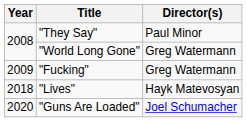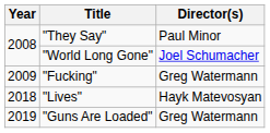"World Long Gone" | Director(s): Greg Watermann -> Joel Schumacher
"Guns Are Loaded" | Year: 2020 -> 2019
"Guns Are Loaded" | Director(s): Joel Schumacher -> Greg Watermann
